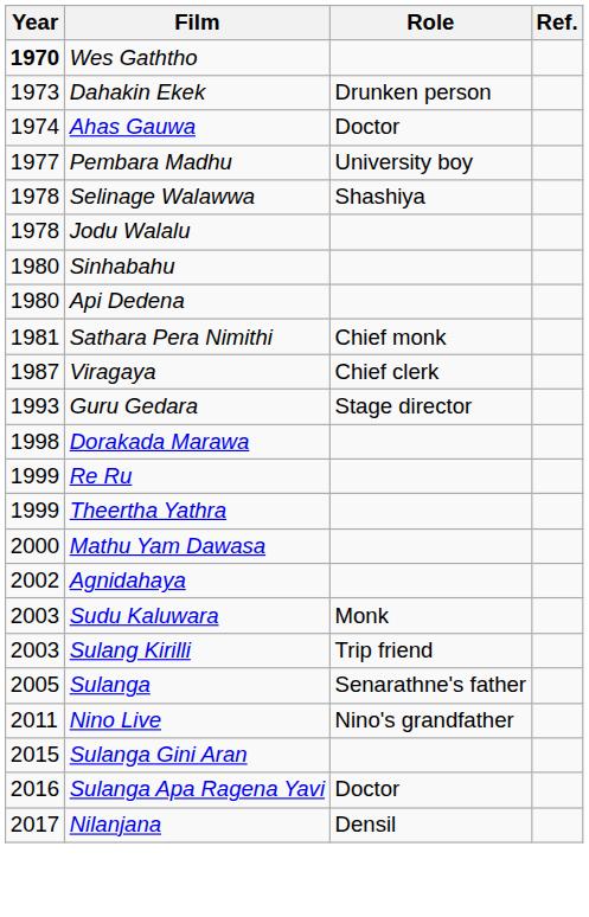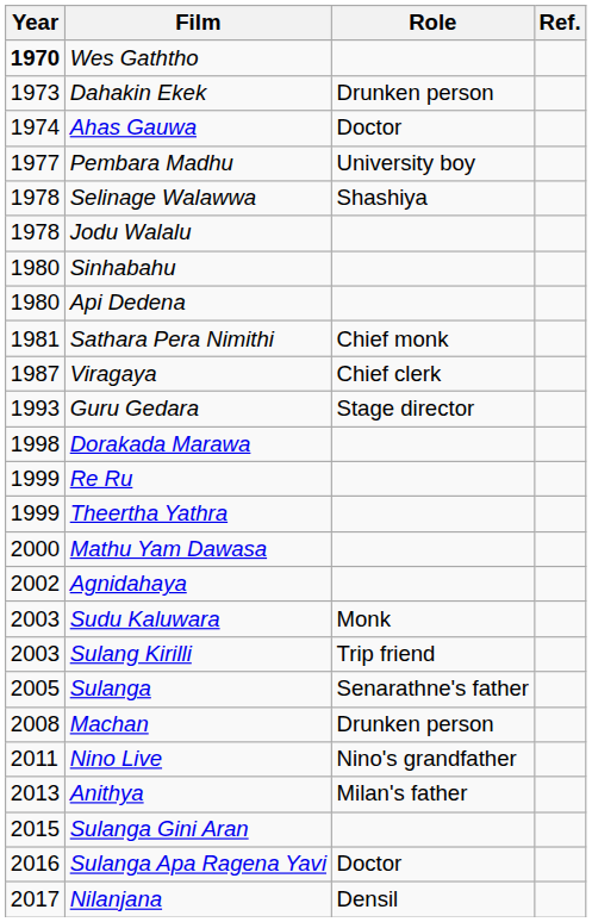+ row: 2008 | Machan | Drunken person
+ row: 2013 | Anithya | Milan's father
